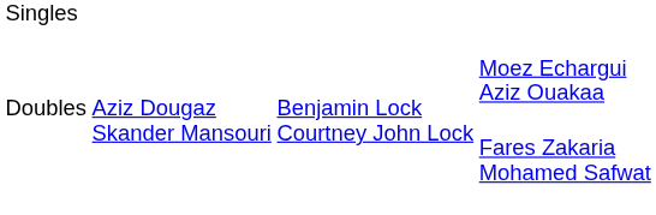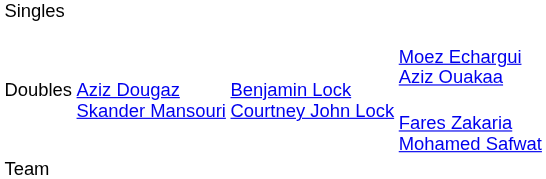+ row: Team
